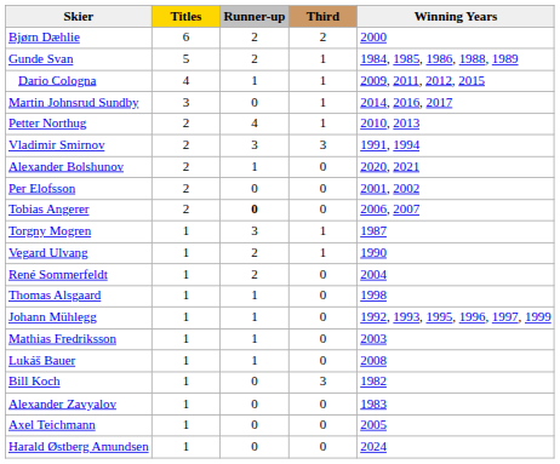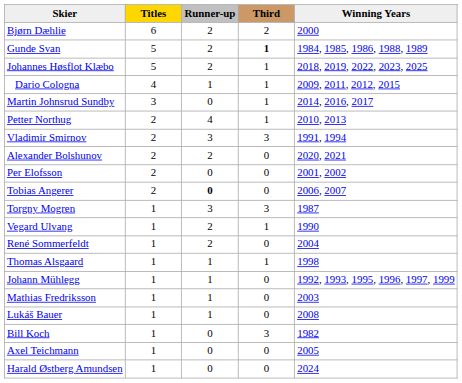Gunde Svan | Third: normal -> bold
+ row: Johannes Høsflot Klæbo | 5 | 2 | 1 | 2018, 2019, 2022, 2023, 2025
Alexander Bolshunov | Runner-up: 1 -> 2
Torgny Mogren | Third: 1 -> 3
Thomas Alsgaard | Third: 0 -> 1
- row: Alexander Zavyalov | 1 | 0 | 0 | 1983
